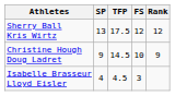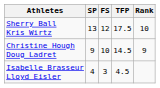columns swapped: FS <-> TFP
Sherry Ball Kris Wirtz | Rank: 12 -> 10
